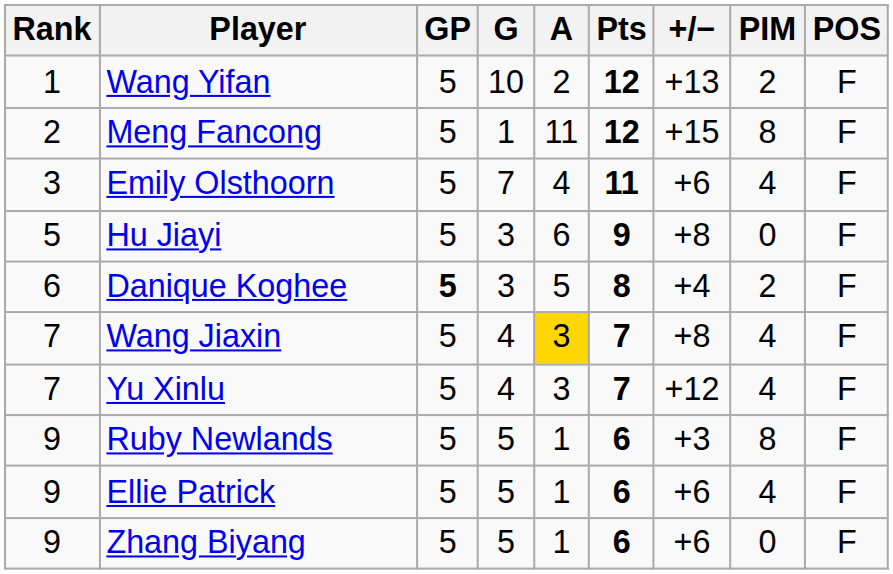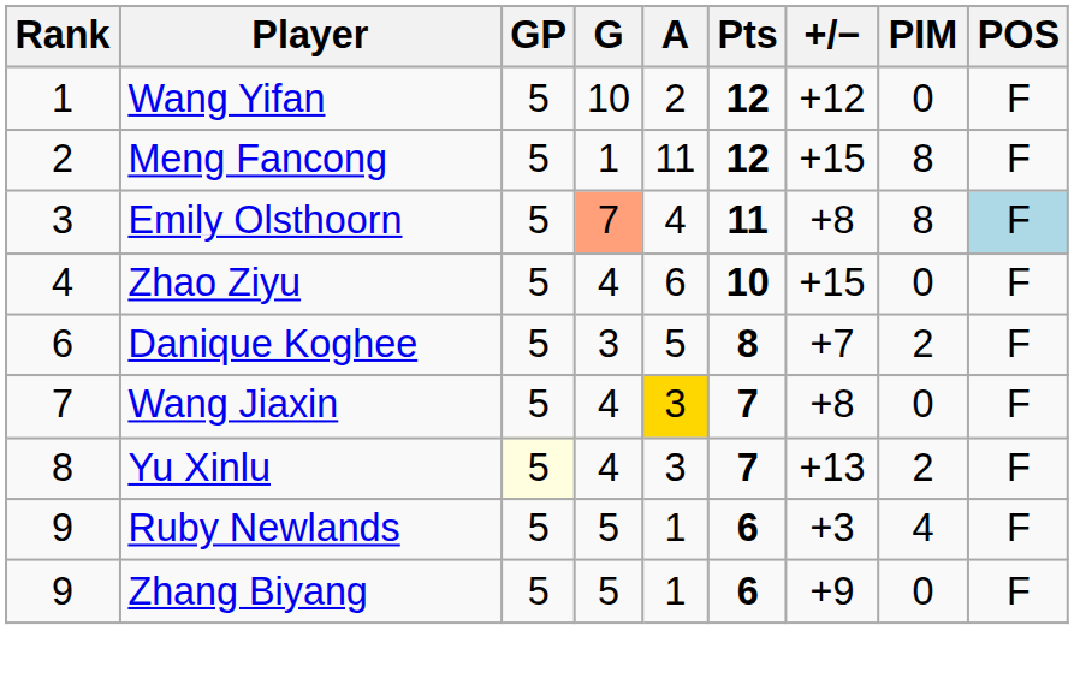Wang Yifan | +/−: +13 -> +12
Wang Yifan | PIM: 2 -> 0
Emily Olsthoorn | G: no background -> lightsalmon background
Emily Olsthoorn | +/−: +6 -> +8
Emily Olsthoorn | PIM: 4 -> 8
Emily Olsthoorn | POS: no background -> lightblue background
+ row: 4 | Zhao Ziyu | 5 | 4 | 6 | 10 | +15 | 0 | F
- row: 5 | Hu Jiayi | 5 | 3 | 6 | 9 | +8 | 0 | F
Danique Koghee | GP: bold -> normal
Danique Koghee | +/−: +4 -> +7
Wang Jiaxin | PIM: 4 -> 0
Yu Xinlu | Rank: 7 -> 8
Yu Xinlu | GP: no background -> lightyellow background
Yu Xinlu | +/−: +12 -> +13
Yu Xinlu | PIM: 4 -> 2
Ruby Newlands | PIM: 8 -> 4
- row: 9 | Ellie Patrick | 5 | 5 | 1 | 6 | +6 | 4 | F
Zhang Biyang | +/−: +6 -> +9
